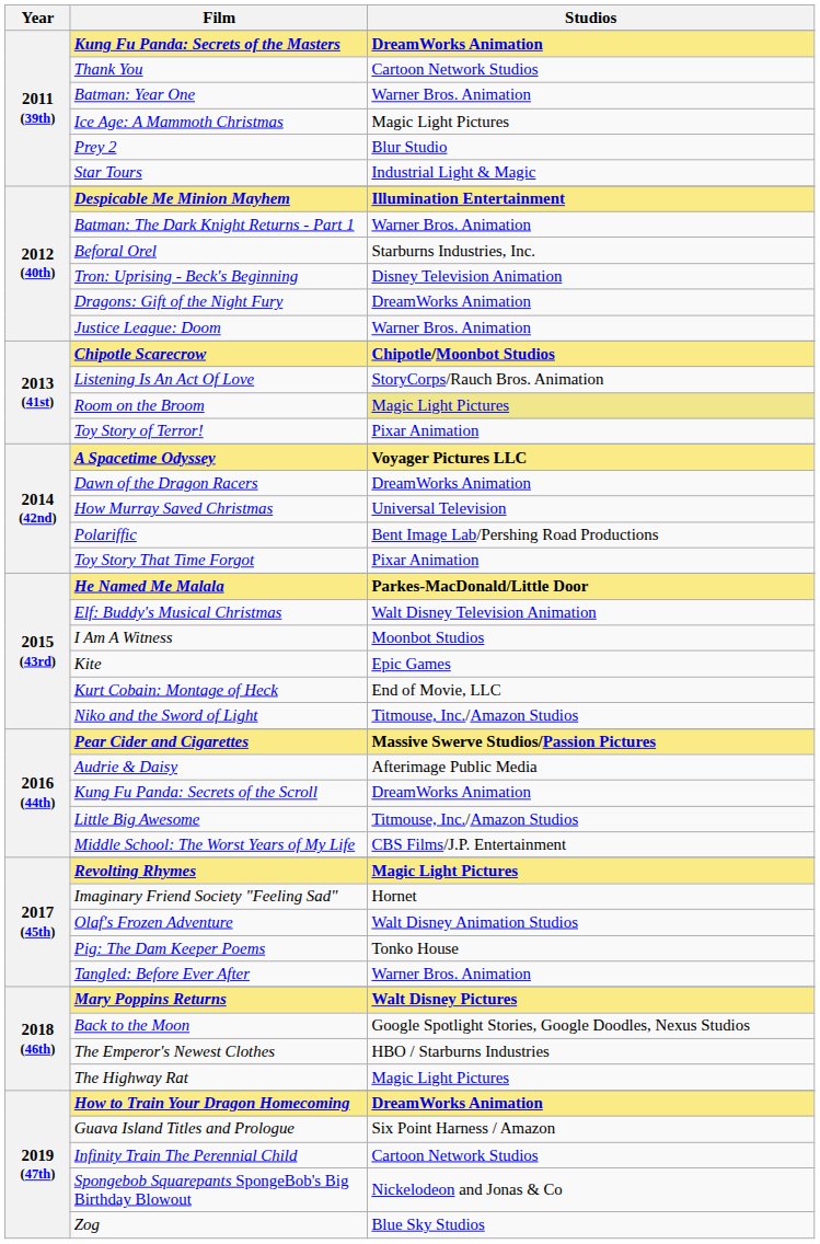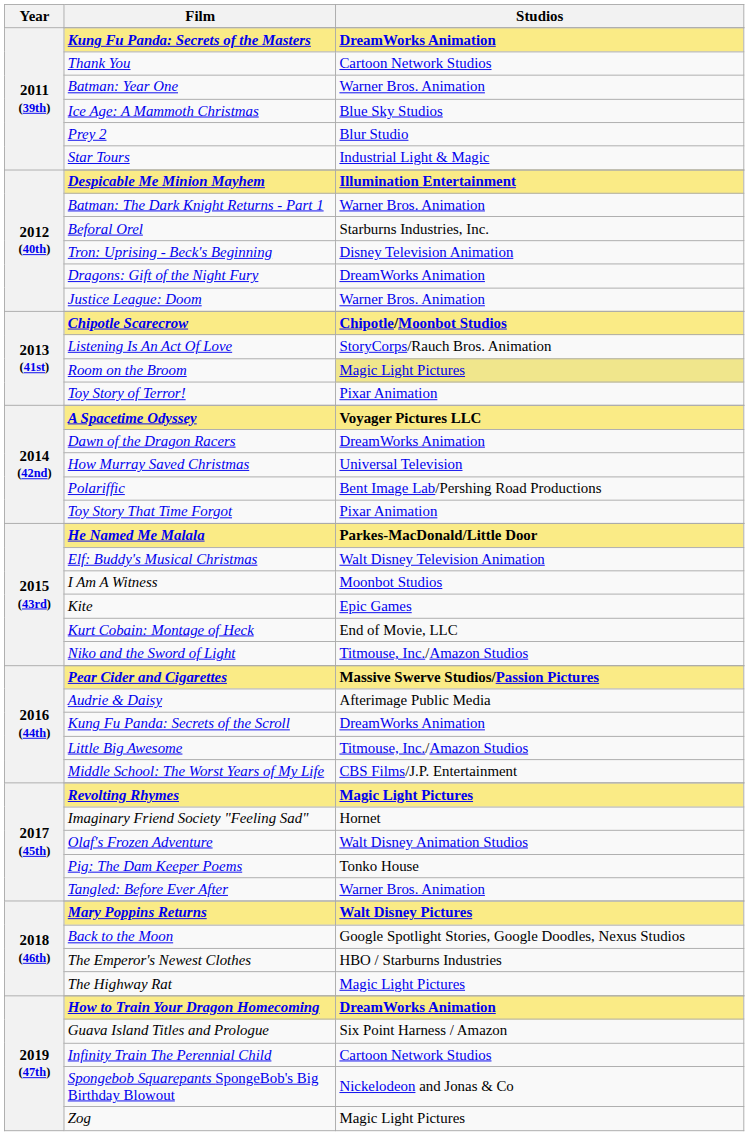Ice Age: A Mammoth Christmas | Studios: Magic Light Pictures -> Blue Sky Studios
Zog | Studios: Blue Sky Studios -> Magic Light Pictures
